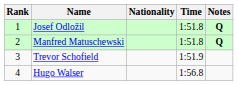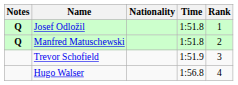columns swapped: Rank <-> Notes
